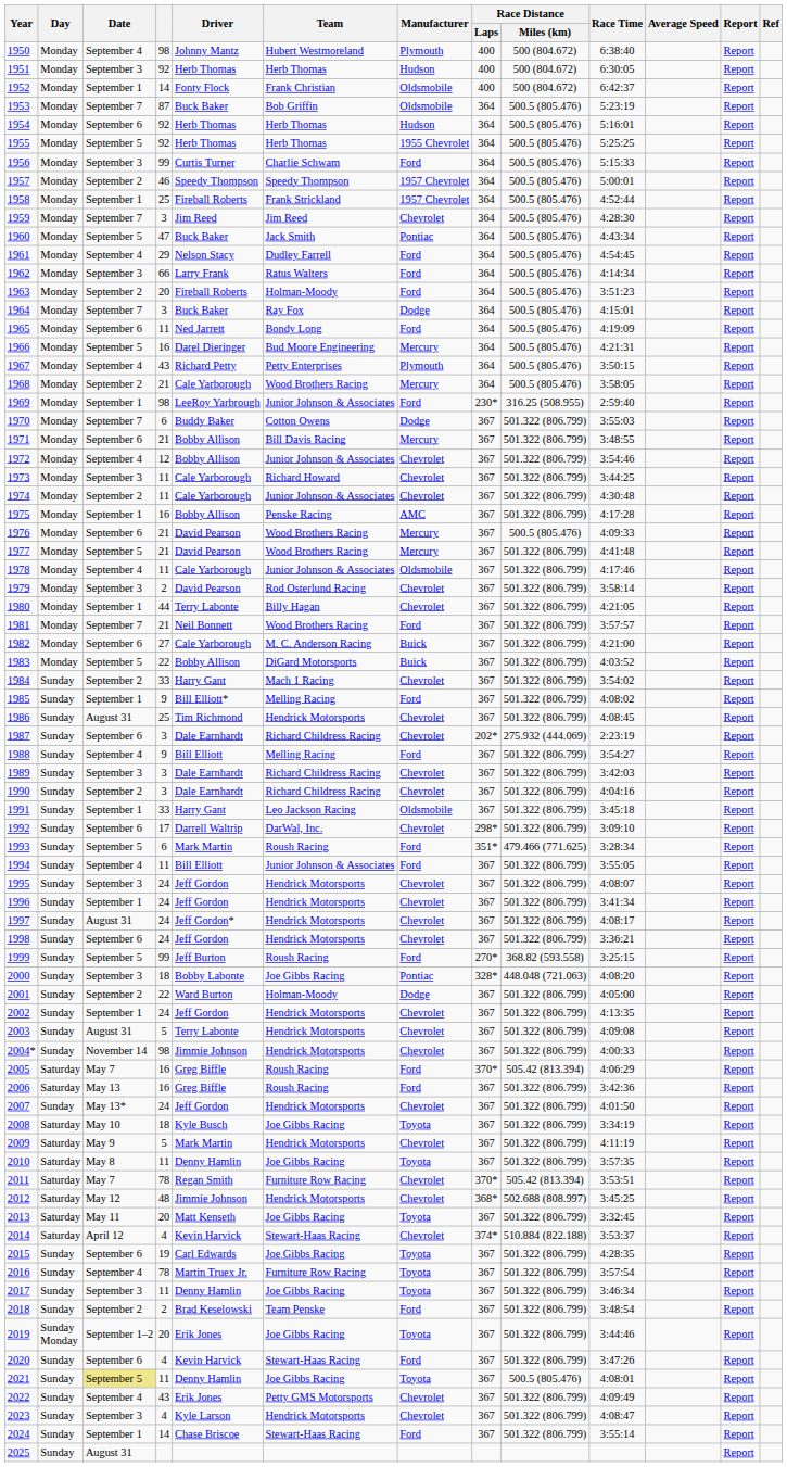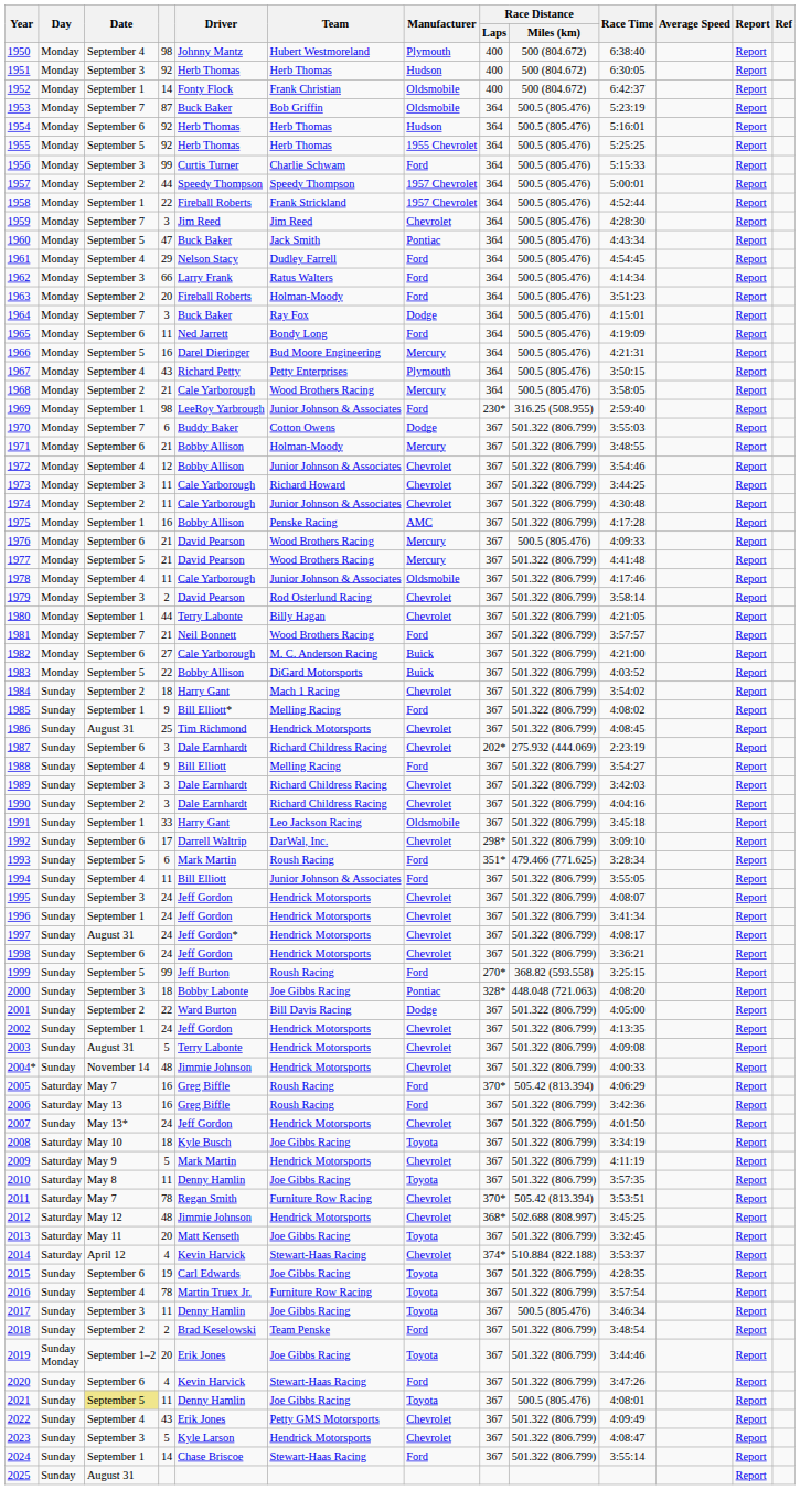1957 | column 4: 46 -> 44
1958 | column 4: 25 -> 22
1971 | Team: Bill Davis Racing -> Holman-Moody
1984 | column 4: 33 -> 18
2001 | Team: Holman-Moody -> Bill Davis Racing
2004* | column 4: 98 -> 48
2017 | Race Distance / Miles (km): 501.322 (806.799) -> 500.5 (805.476)
2023 | column 4: 4 -> 5
